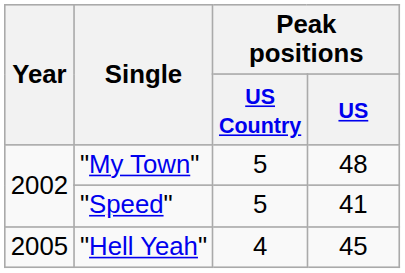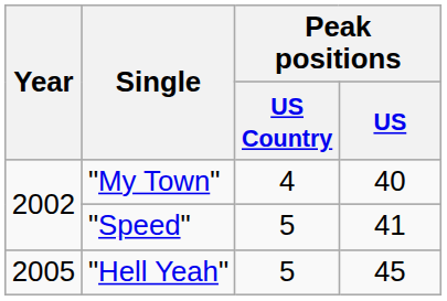"My Town" | Peak positions / US Country: 5 -> 4
"My Town" | Peak positions / US: 48 -> 40
"Hell Yeah" | Peak positions / US Country: 4 -> 5
